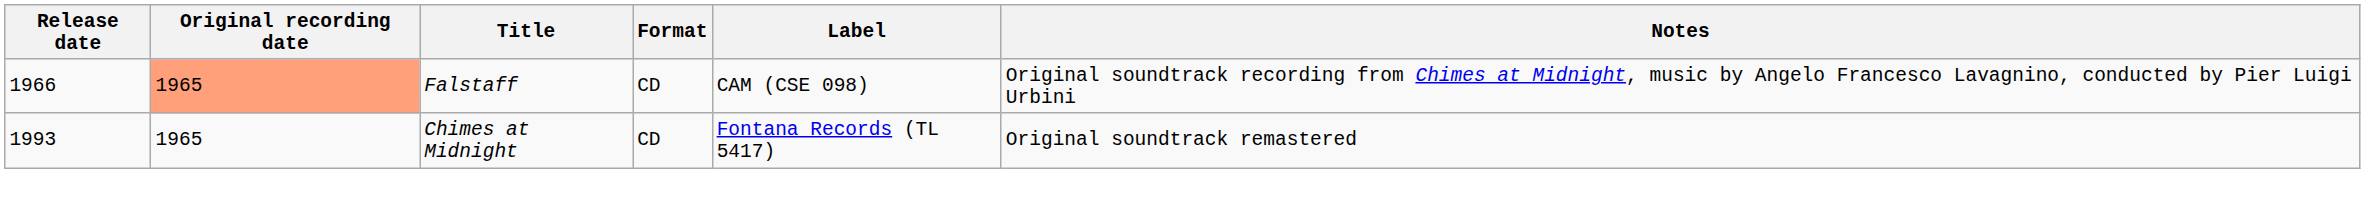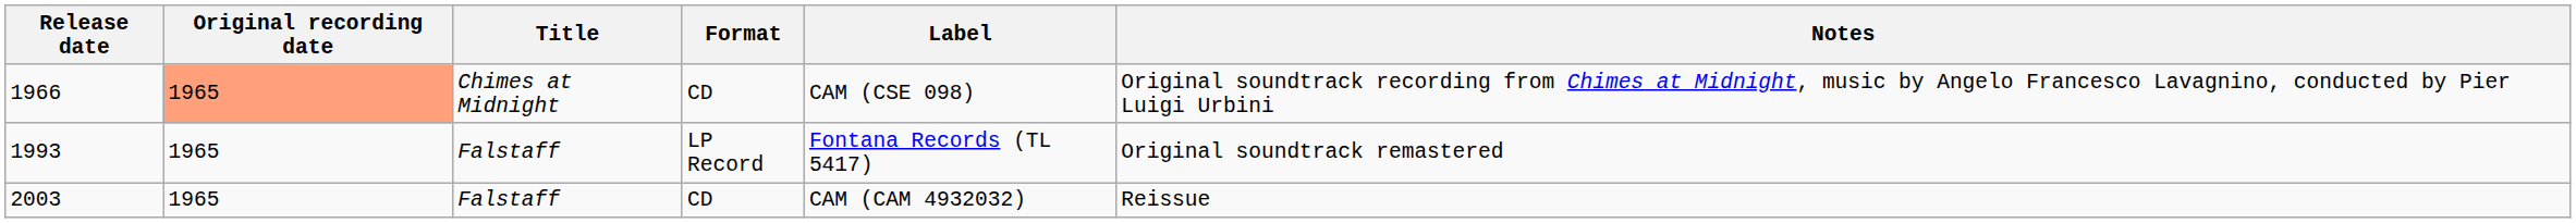1966 | Title: Falstaff -> Chimes at Midnight
1993 | Title: Chimes at Midnight -> Falstaff
1993 | Format: CD -> LP Record
+ row: 2003 | 1965 | Falstaff | CD | CAM (CAM 4932032) | Reissue
